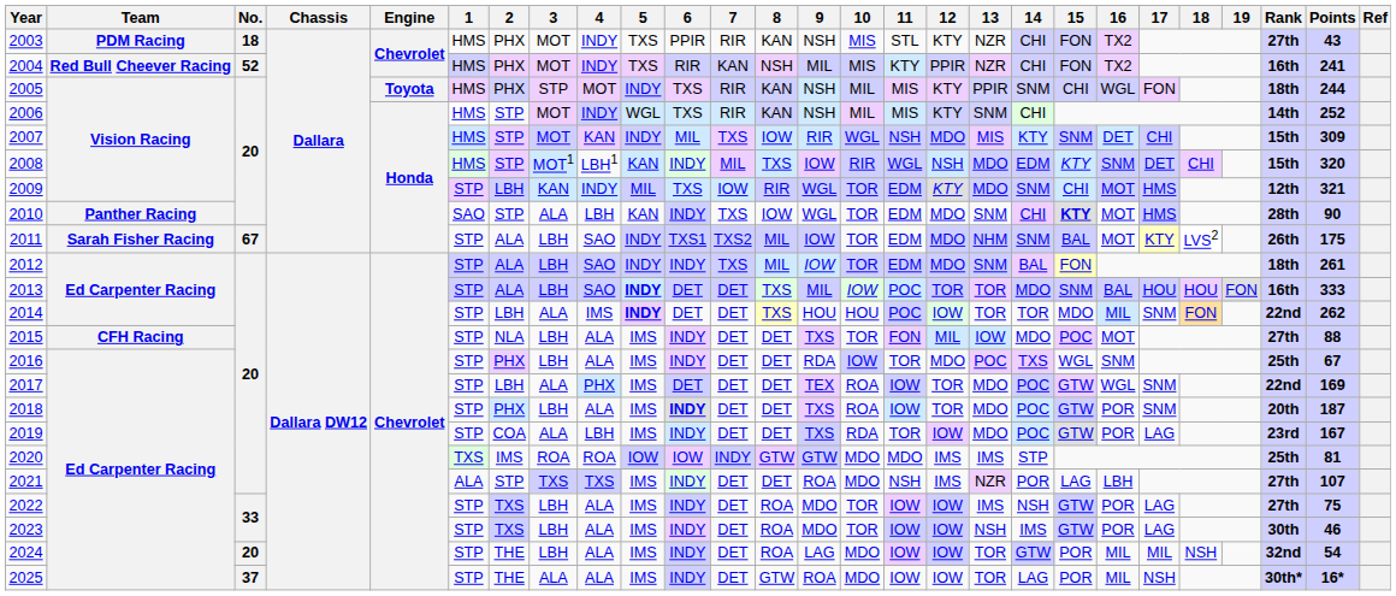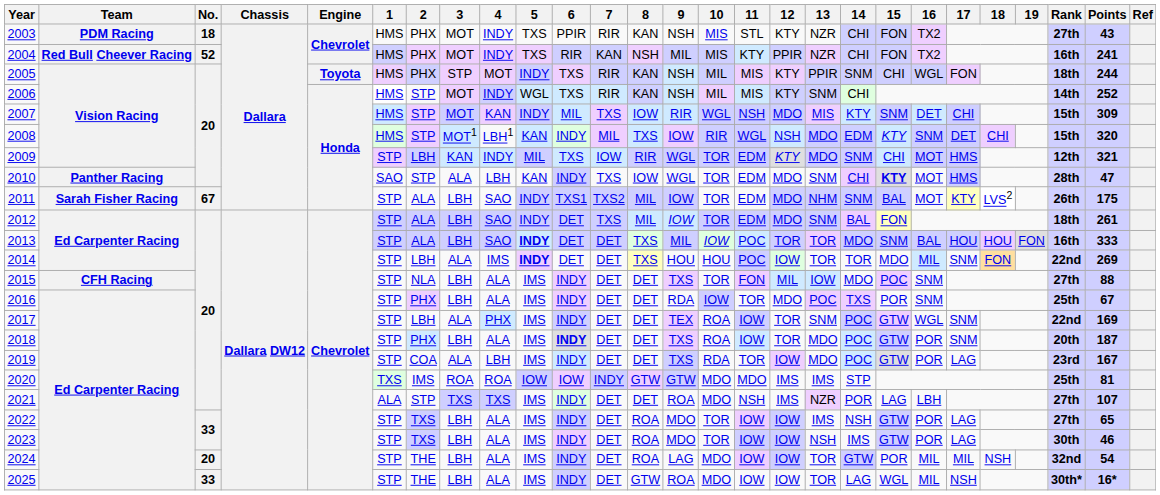2010 | Points: 90 -> 47
2012 | 6: INDY -> DET
2014 | Points: 262 -> 269
2015 | 16: MOT -> SNM
2016 | 15: WGL -> POR
2017 | 6: DET -> INDY
2017 | 13: MDO -> SNM
2022 | Points: 75 -> 65
2025 | No.: 37 -> 33
2025 | 3: ALA -> LBH
2025 | 15: POR -> WGL
